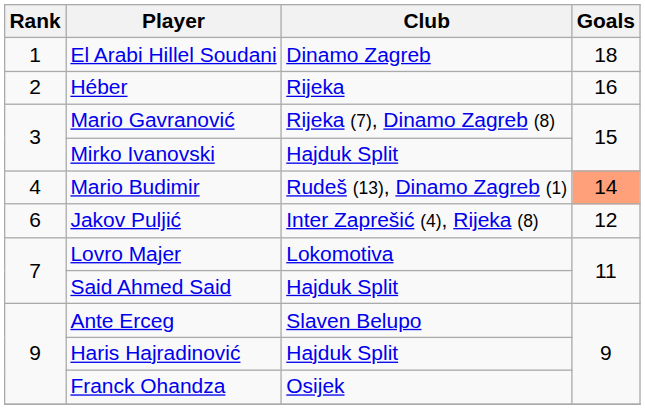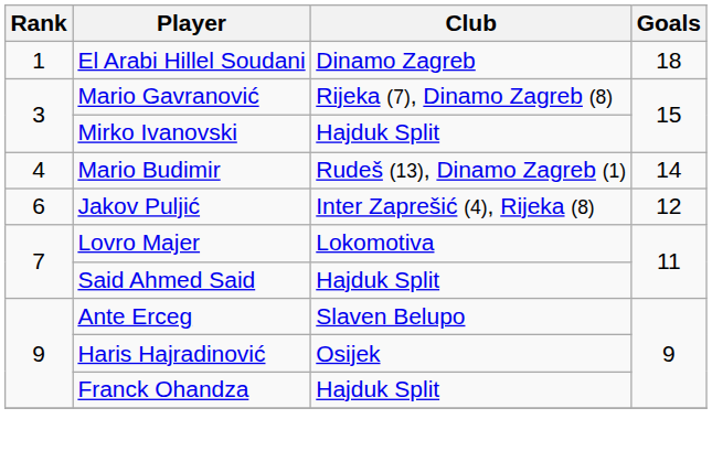- row: 2 | Héber | Rijeka | 16
Mario Budimir | Goals: lightsalmon background -> no background
Haris Hajradinović | Club: Hajduk Split -> Osijek
Franck Ohandza | Club: Osijek -> Hajduk Split
